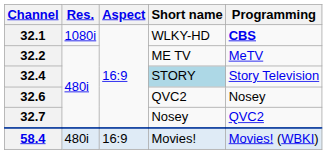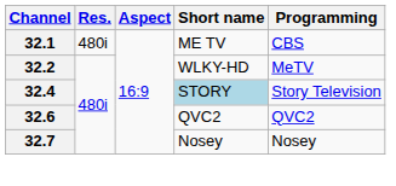32.1 | Res.: 1080i -> 480i
32.1 | Short name: WLKY-HD -> ME TV
32.1 | Programming: bold -> normal
32.2 | Short name: ME TV -> WLKY-HD
32.6 | Programming: Nosey -> QVC2
32.7 | Programming: QVC2 -> Nosey
- row: 58.4 | 480i | 16:9 | Movies! | Movies! (WBKI)
